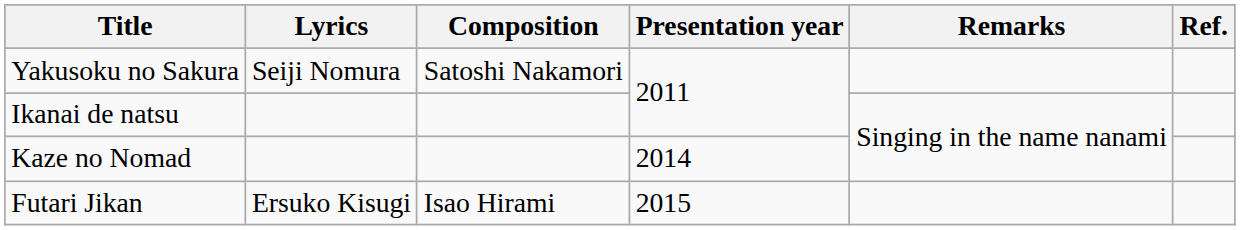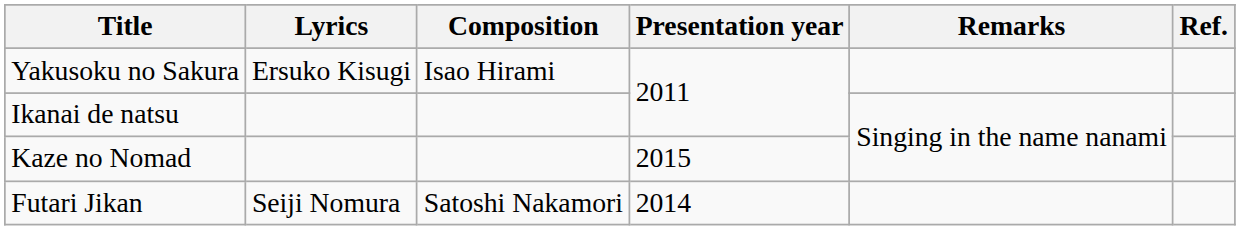Yakusoku no Sakura | Lyrics: Seiji Nomura -> Ersuko Kisugi
Yakusoku no Sakura | Composition: Satoshi Nakamori -> Isao Hirami
Kaze no Nomad | Presentation year: 2014 -> 2015
Futari Jikan | Lyrics: Ersuko Kisugi -> Seiji Nomura
Futari Jikan | Composition: Isao Hirami -> Satoshi Nakamori
Futari Jikan | Presentation year: 2015 -> 2014
